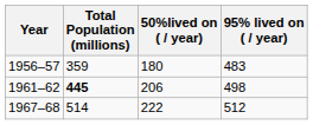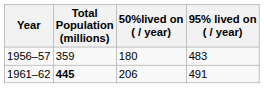1961–62 | 95% lived on ( / year): 498 -> 491
- row: 1967–68 | 514 | 222 | 512
